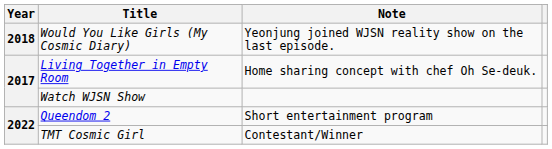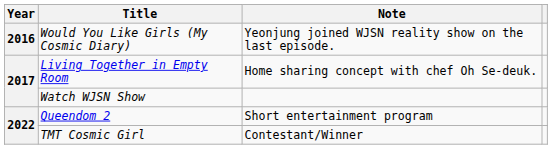Would You Like Girls (My Cosmic Diary) | Year: 2018 -> 2016
